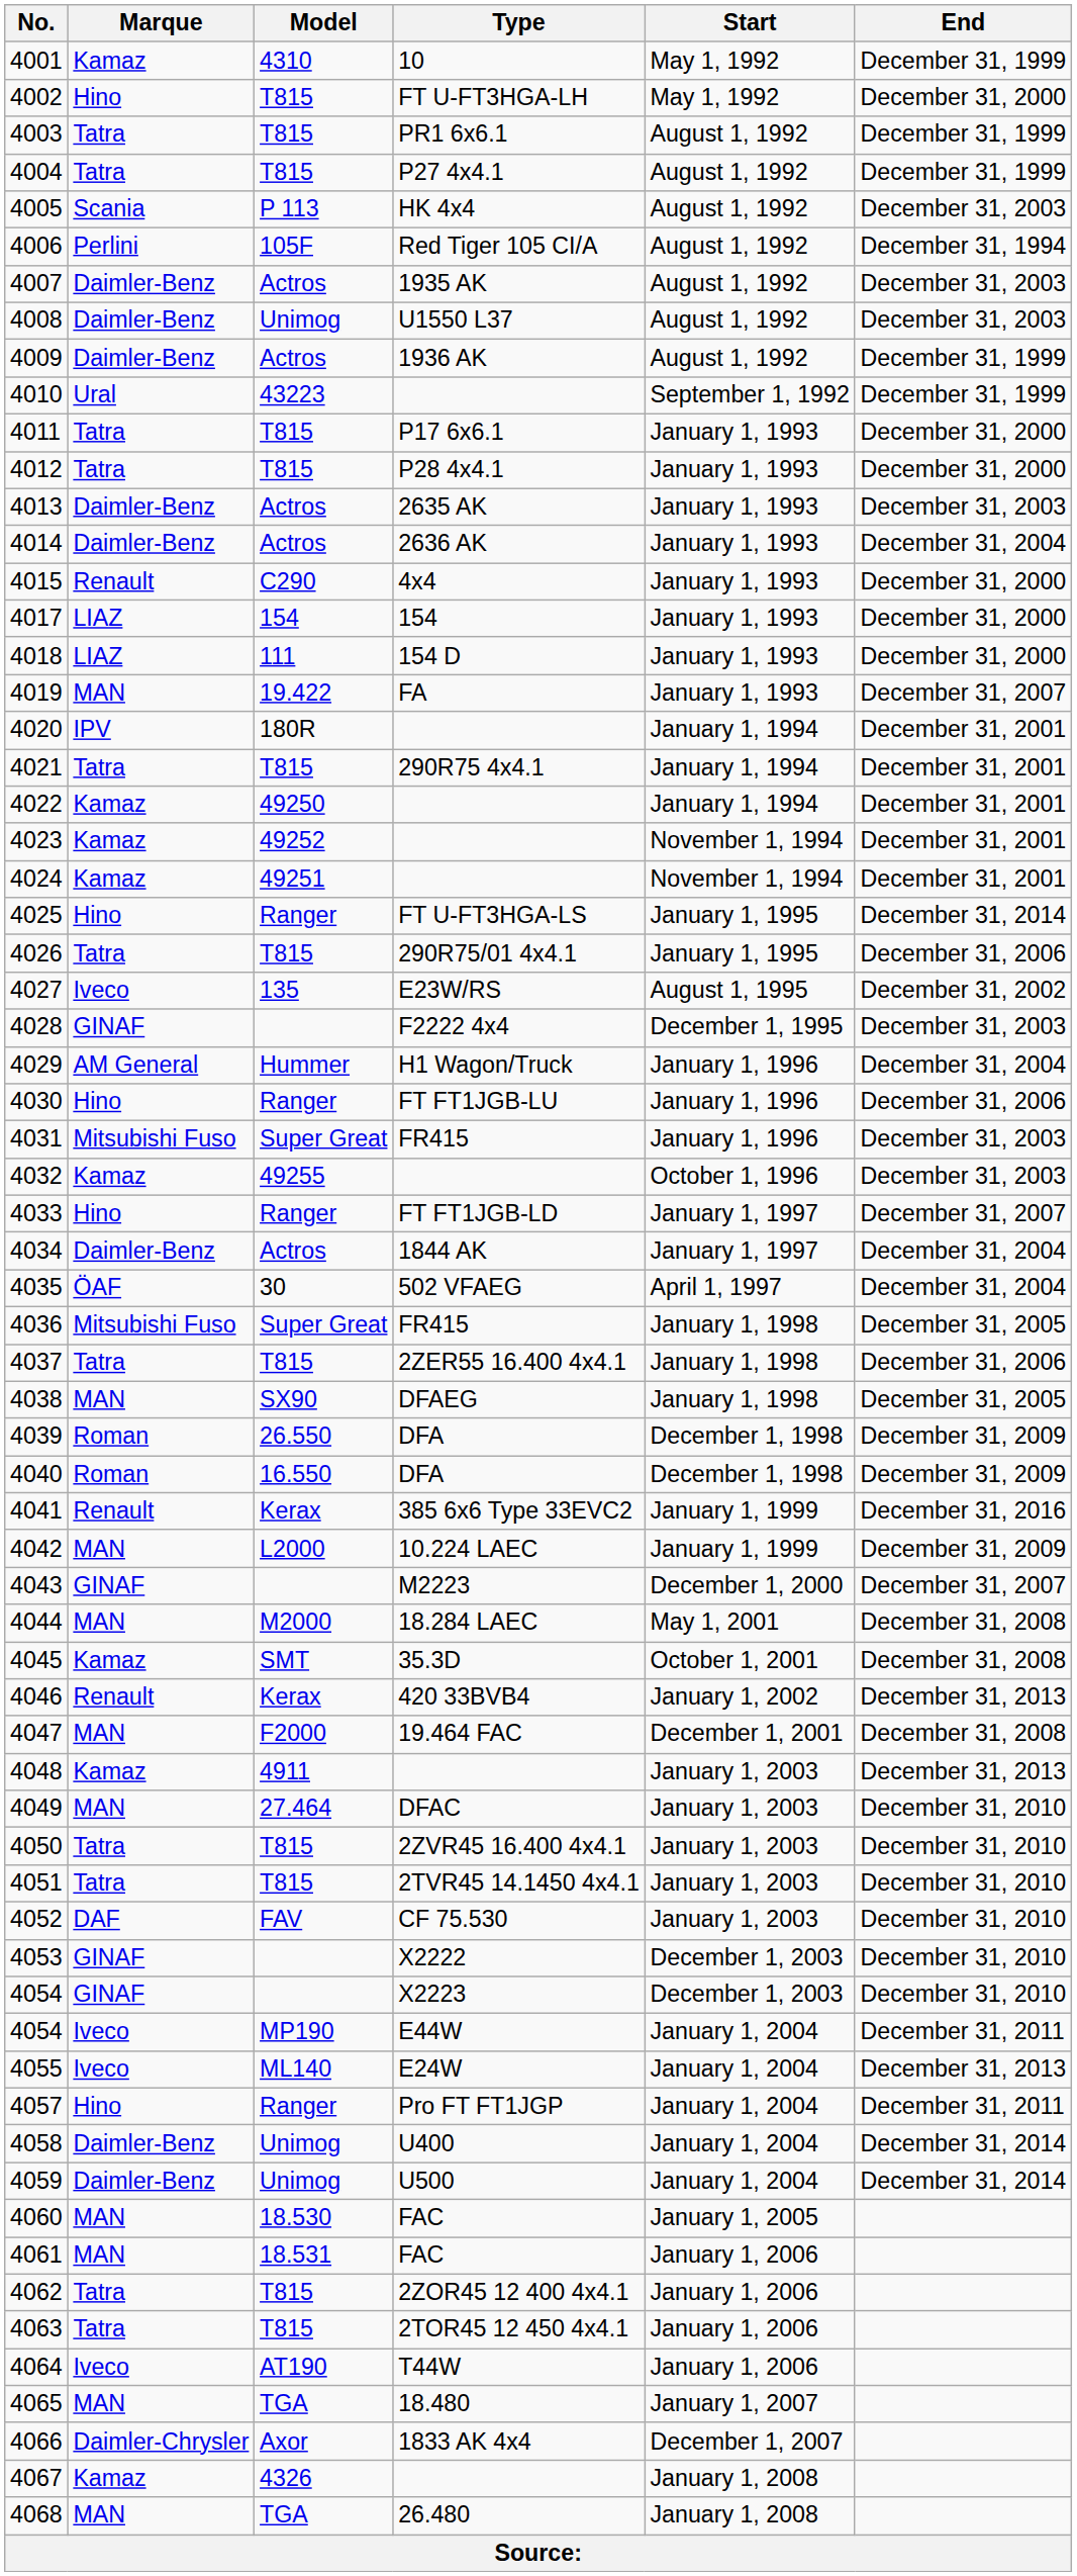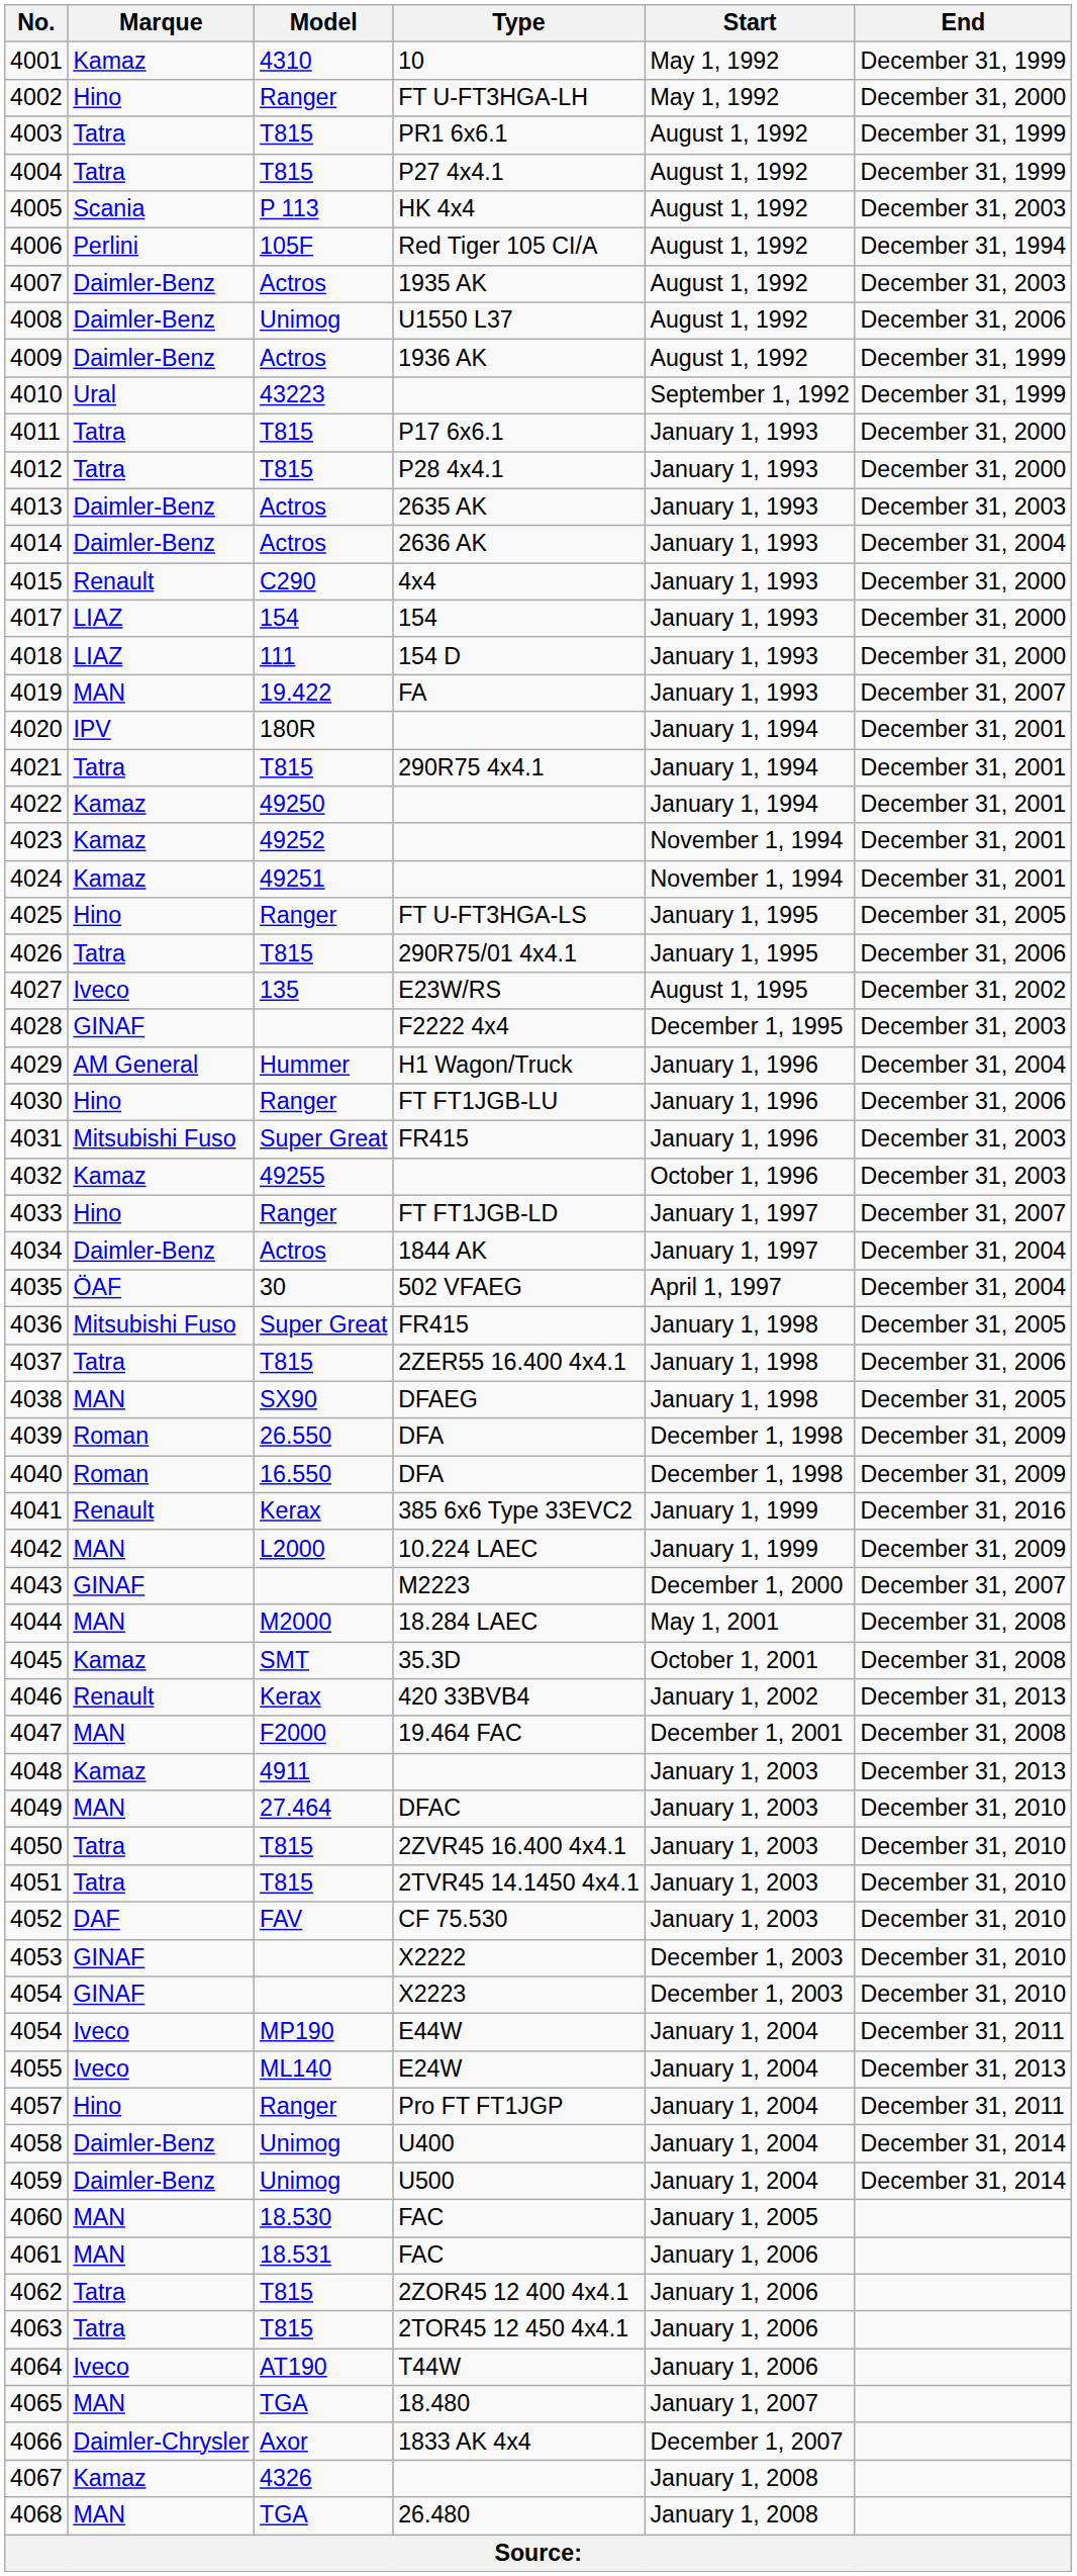4002 | Model: T815 -> Ranger
4008 | End: December 31, 2003 -> December 31, 2006
4025 | End: December 31, 2014 -> December 31, 2005
